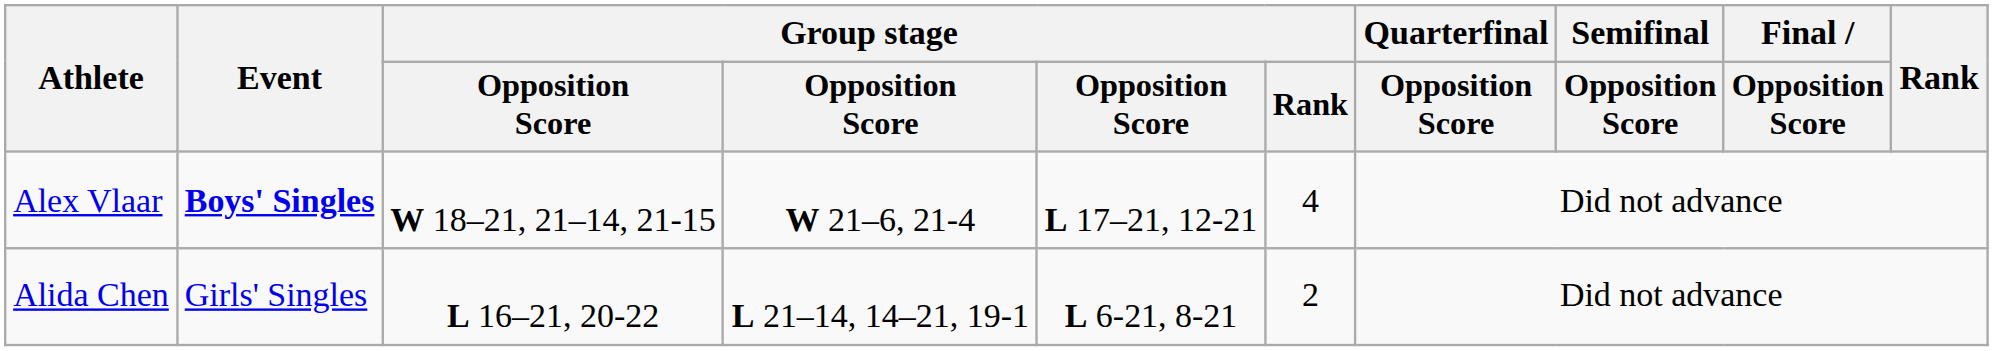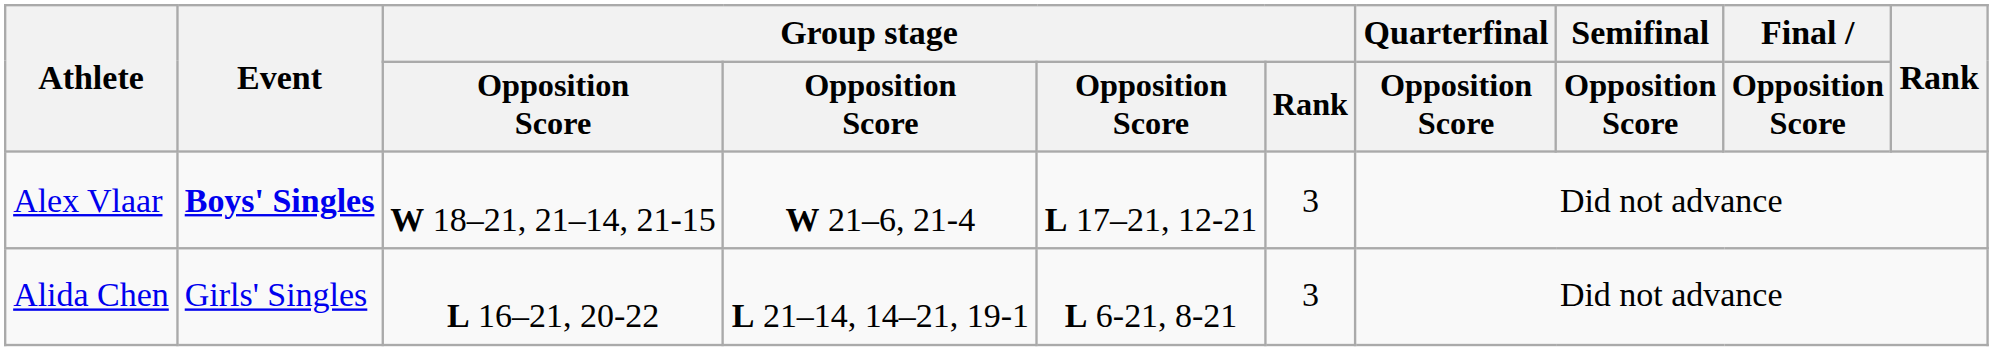Alex Vlaar | Group stage / Rank: 4 -> 3
Alida Chen | Group stage / Rank: 2 -> 3
